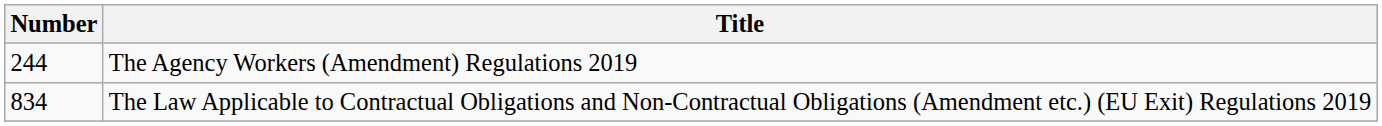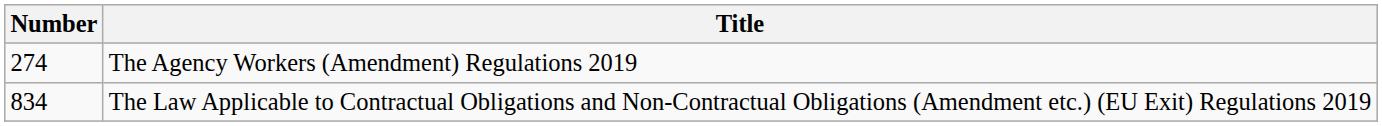The Agency Workers (Amendment) Regulations 2019 | Number: 244 -> 274
